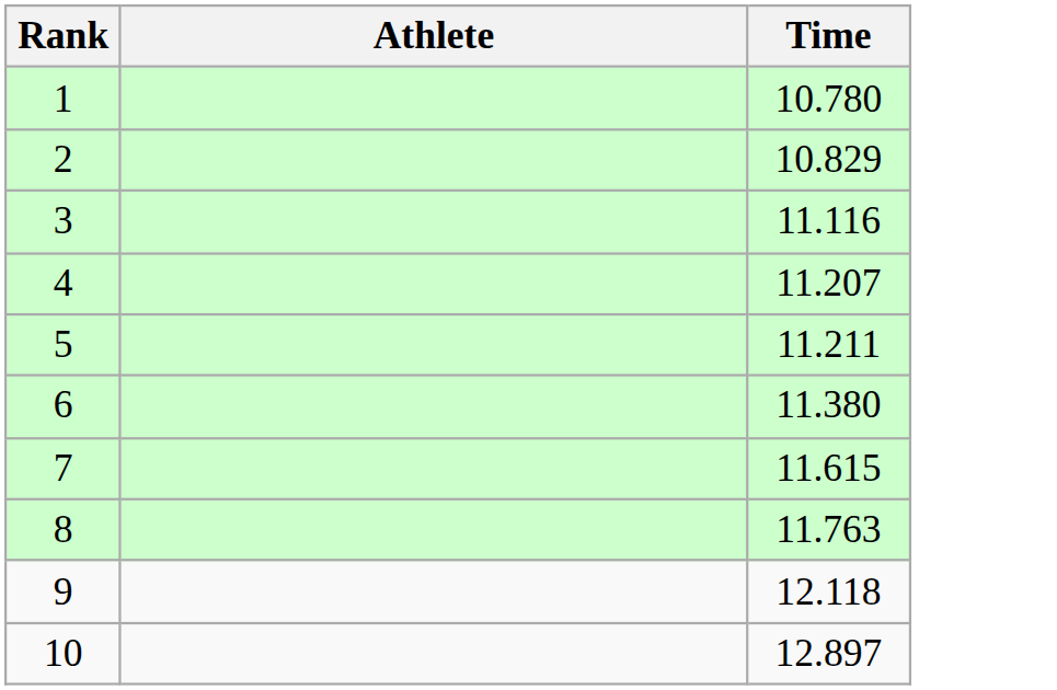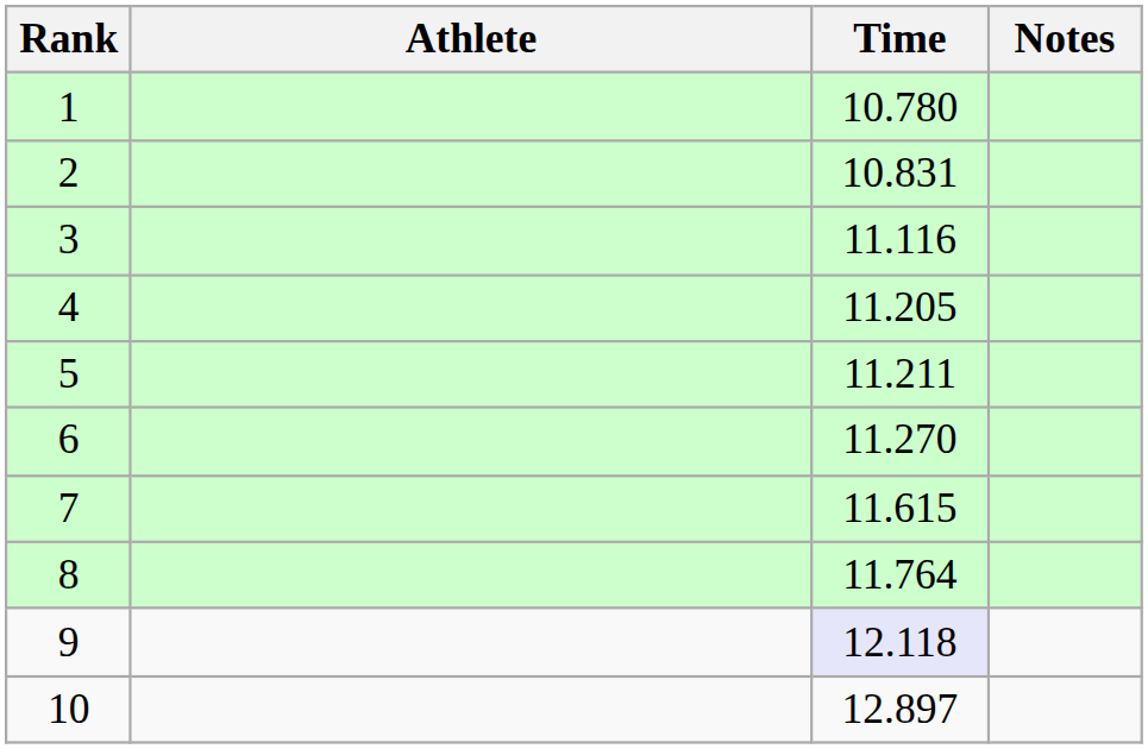+ column: Notes
2 | Time: 10.829 -> 10.831
4 | Time: 11.207 -> 11.205
6 | Time: 11.380 -> 11.270
8 | Time: 11.763 -> 11.764
9 | Time: no background -> lavender background
